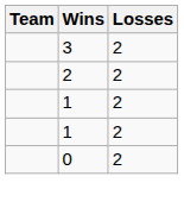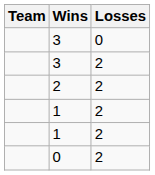+ row: 3 | 0
